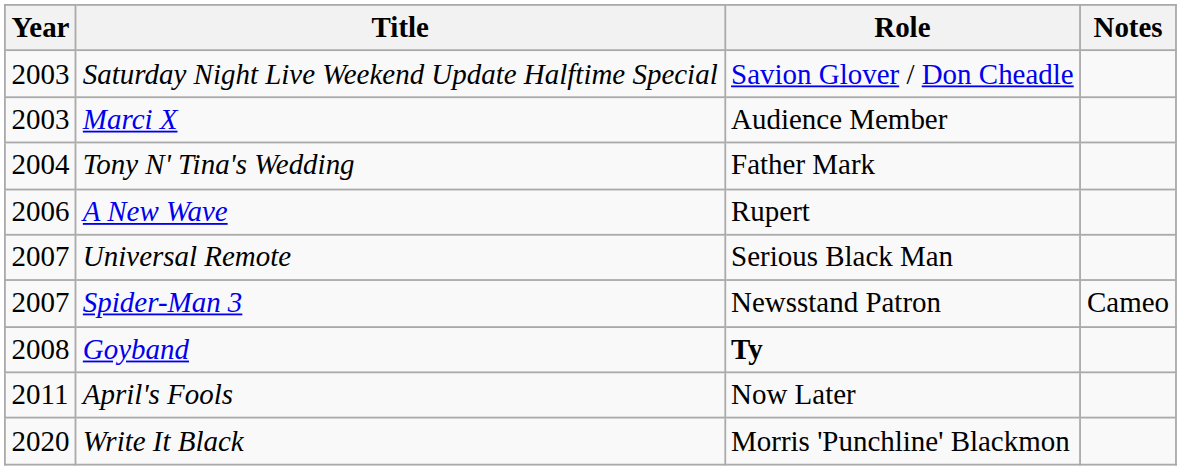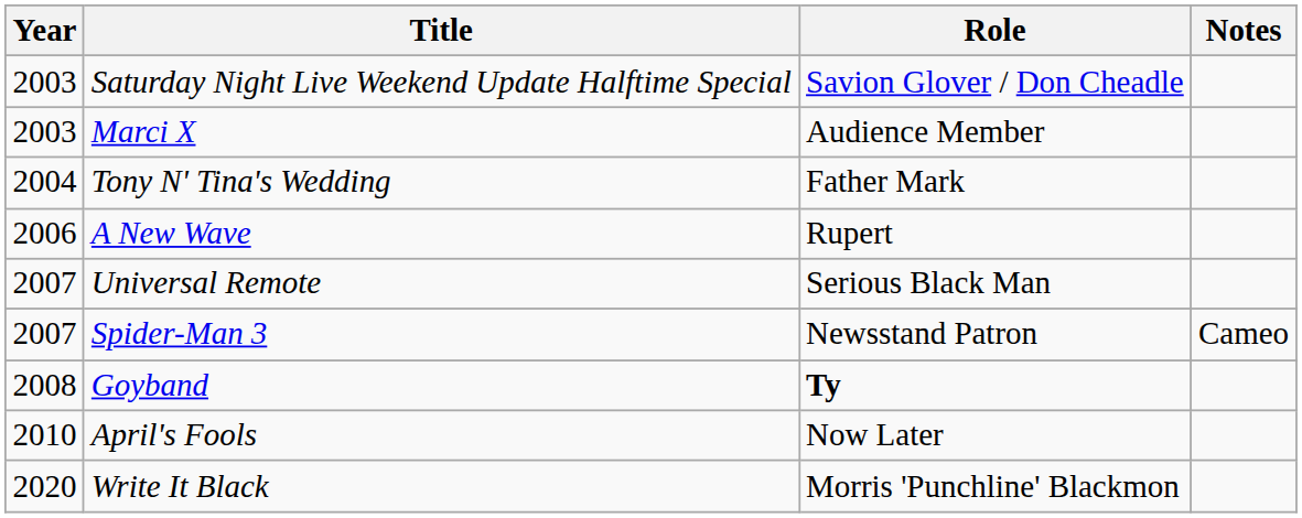April's Fools | Year: 2011 -> 2010
